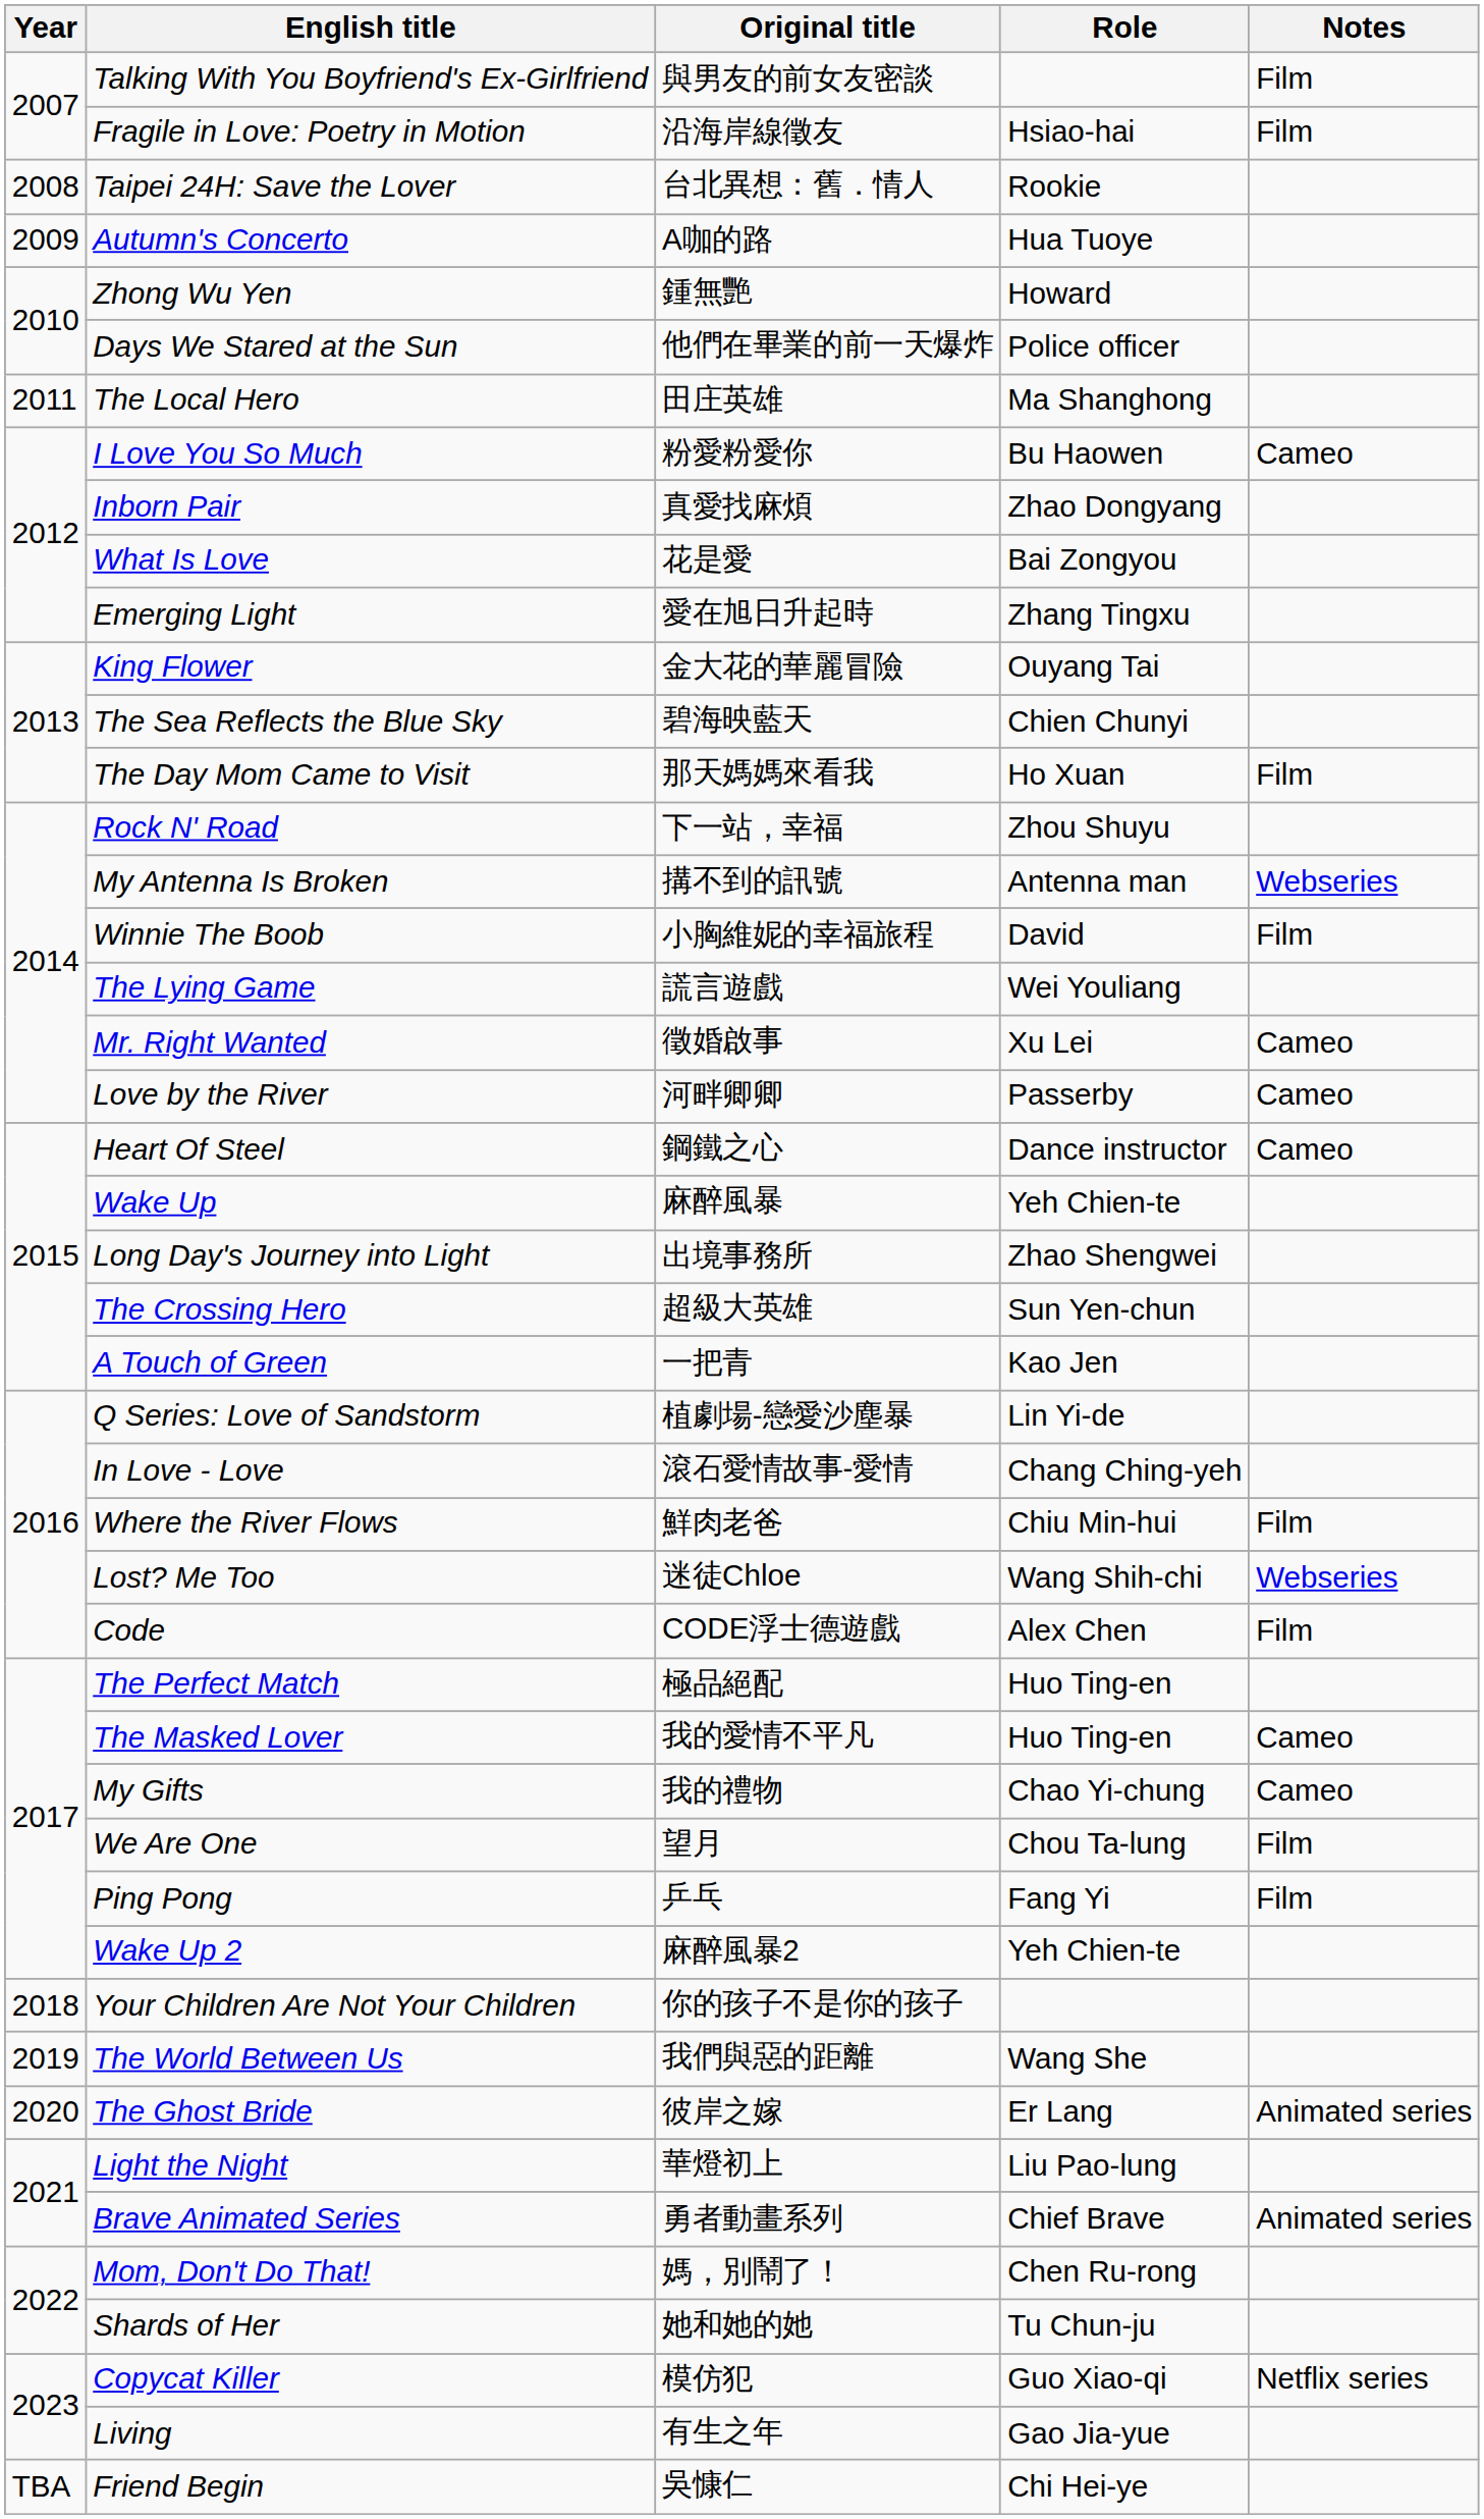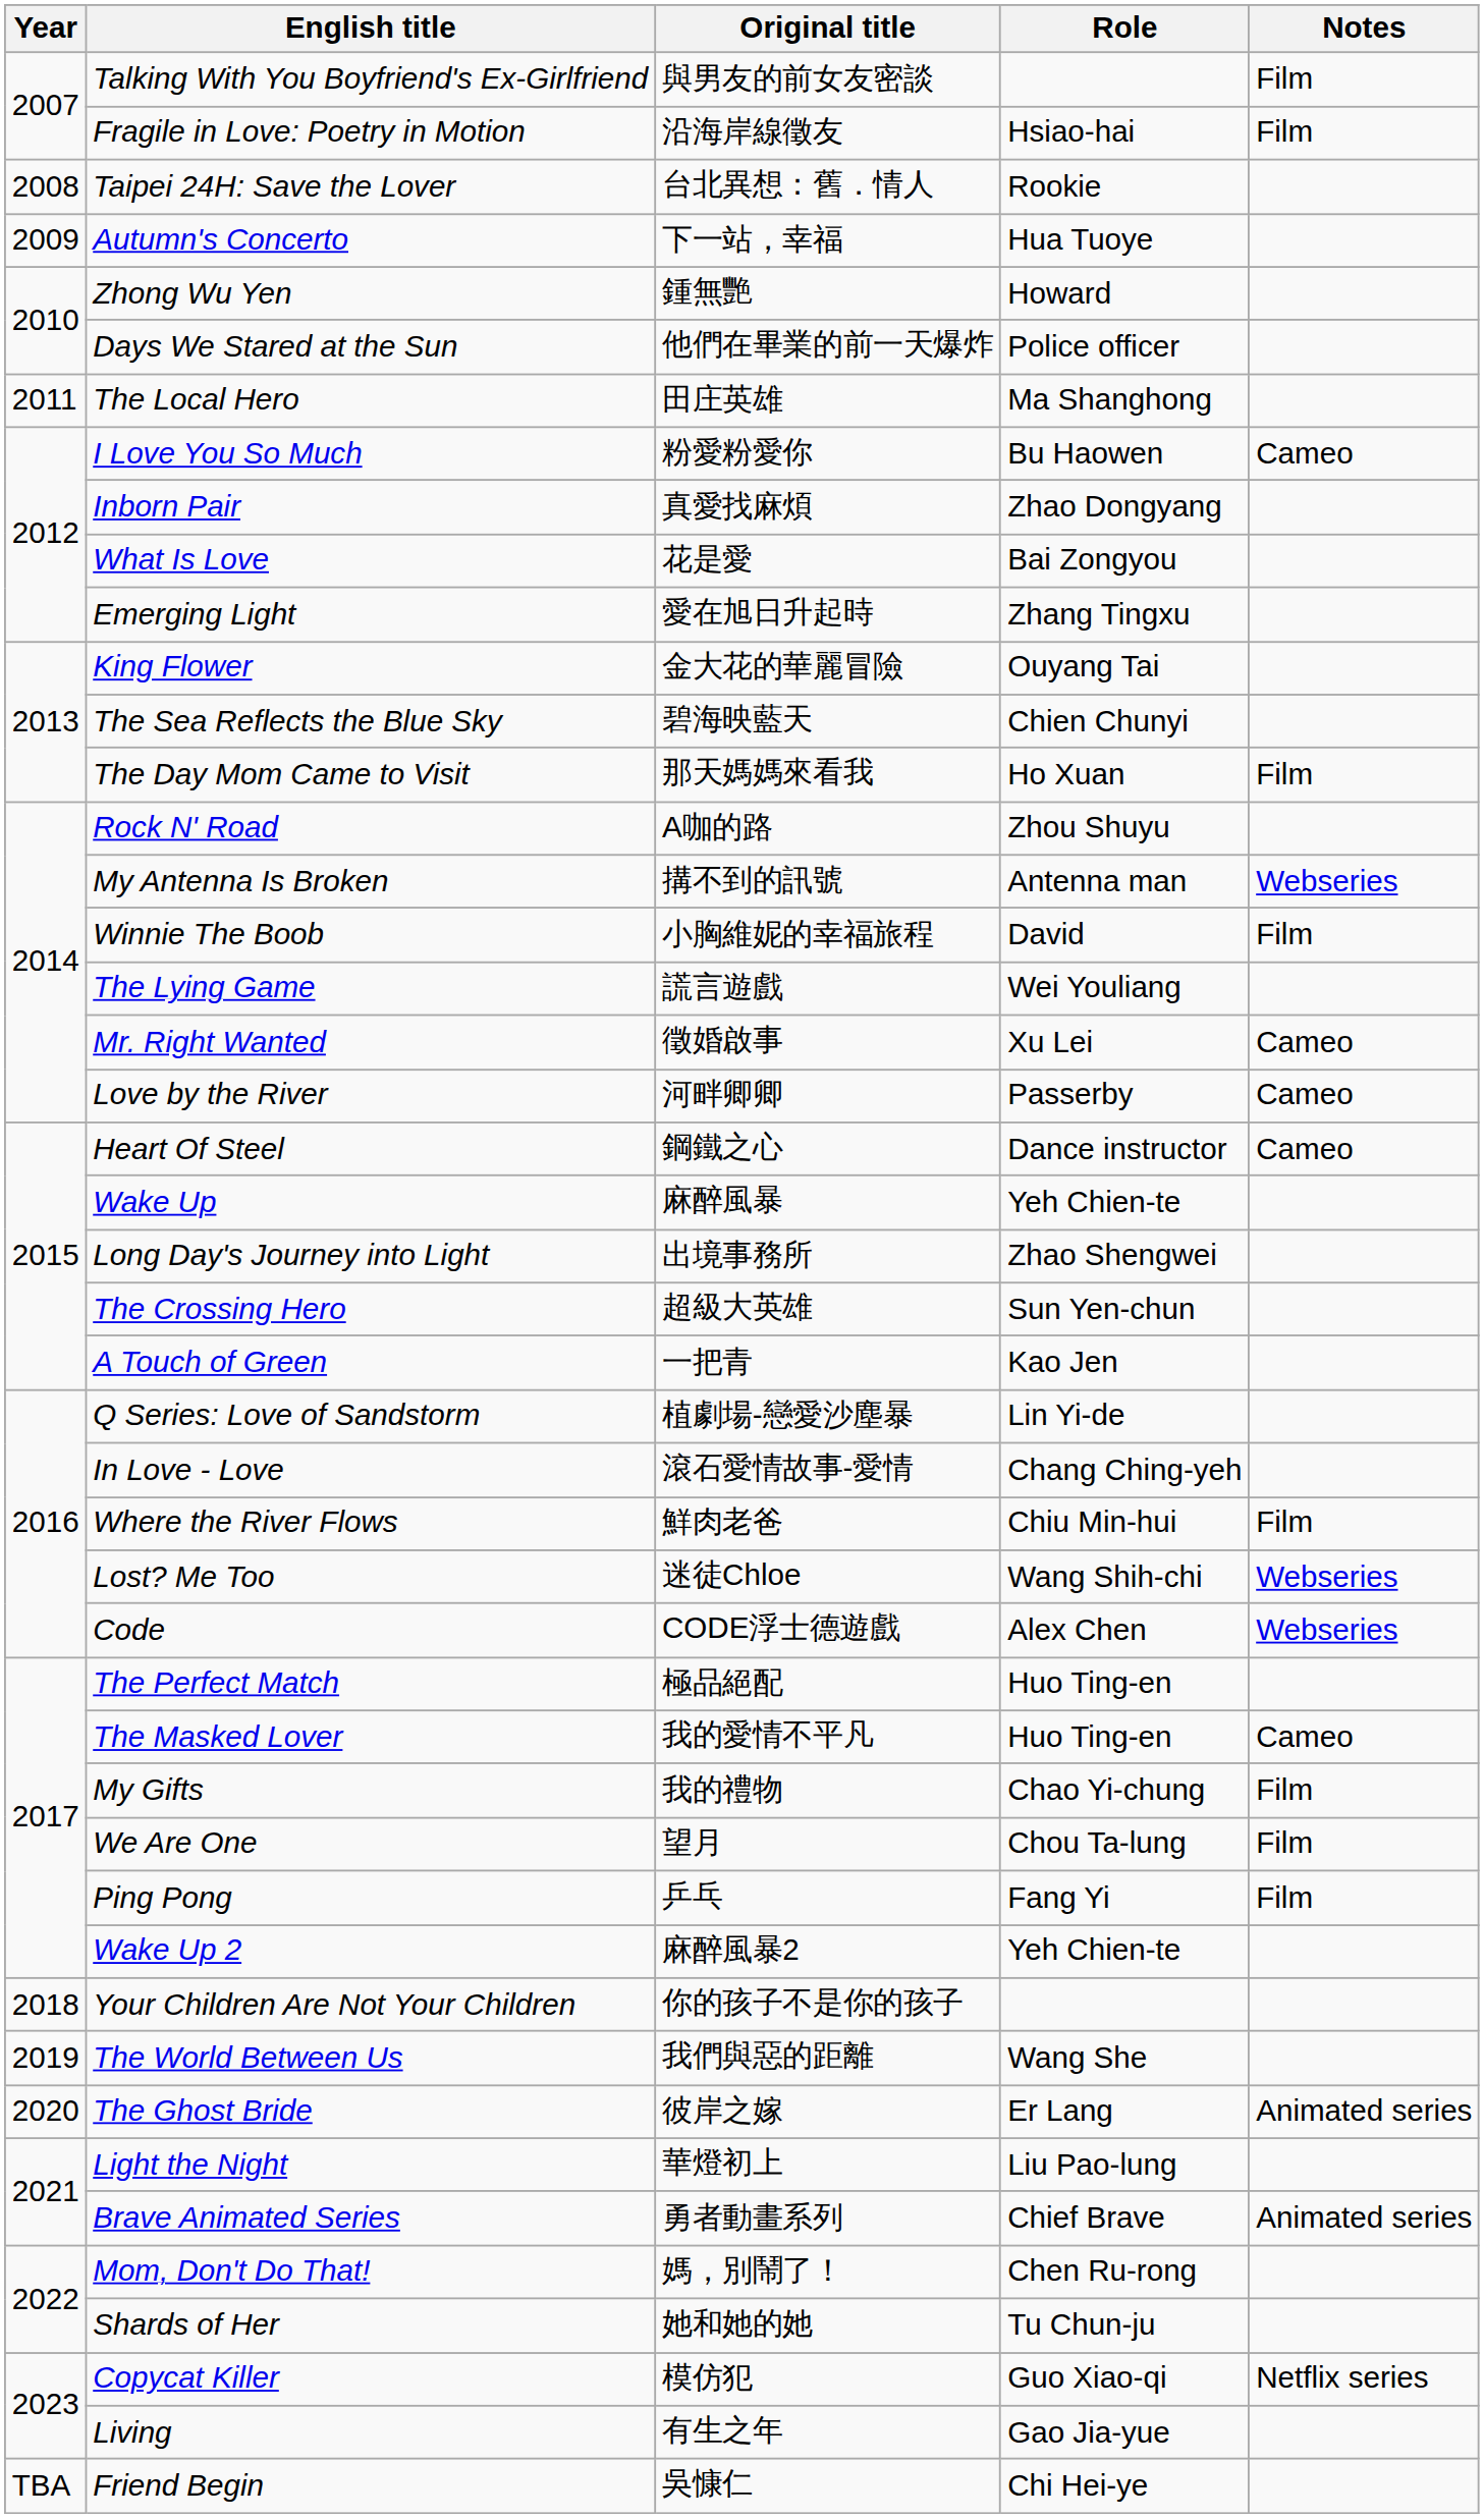Autumn's Concerto | Original title: A咖的路 -> 下一站，幸福
Rock N' Road | Original title: 下一站，幸福 -> A咖的路
Code | Notes: Film -> Webseries
My Gifts | Notes: Cameo -> Film
